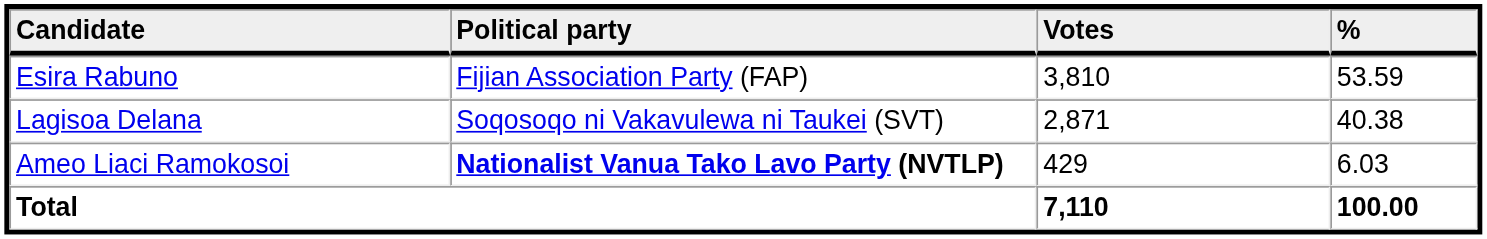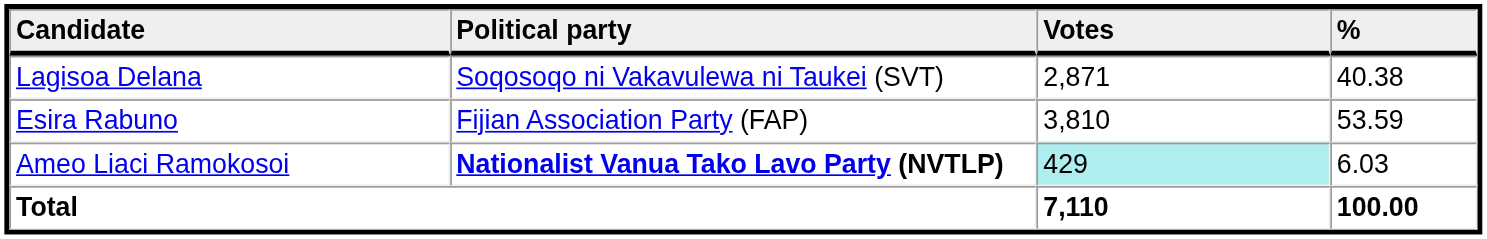rows swapped: Esira Rabuno <-> Lagisoa Delana
Ameo Liaci Ramokosoi | Votes: no background -> paleturquoise background
